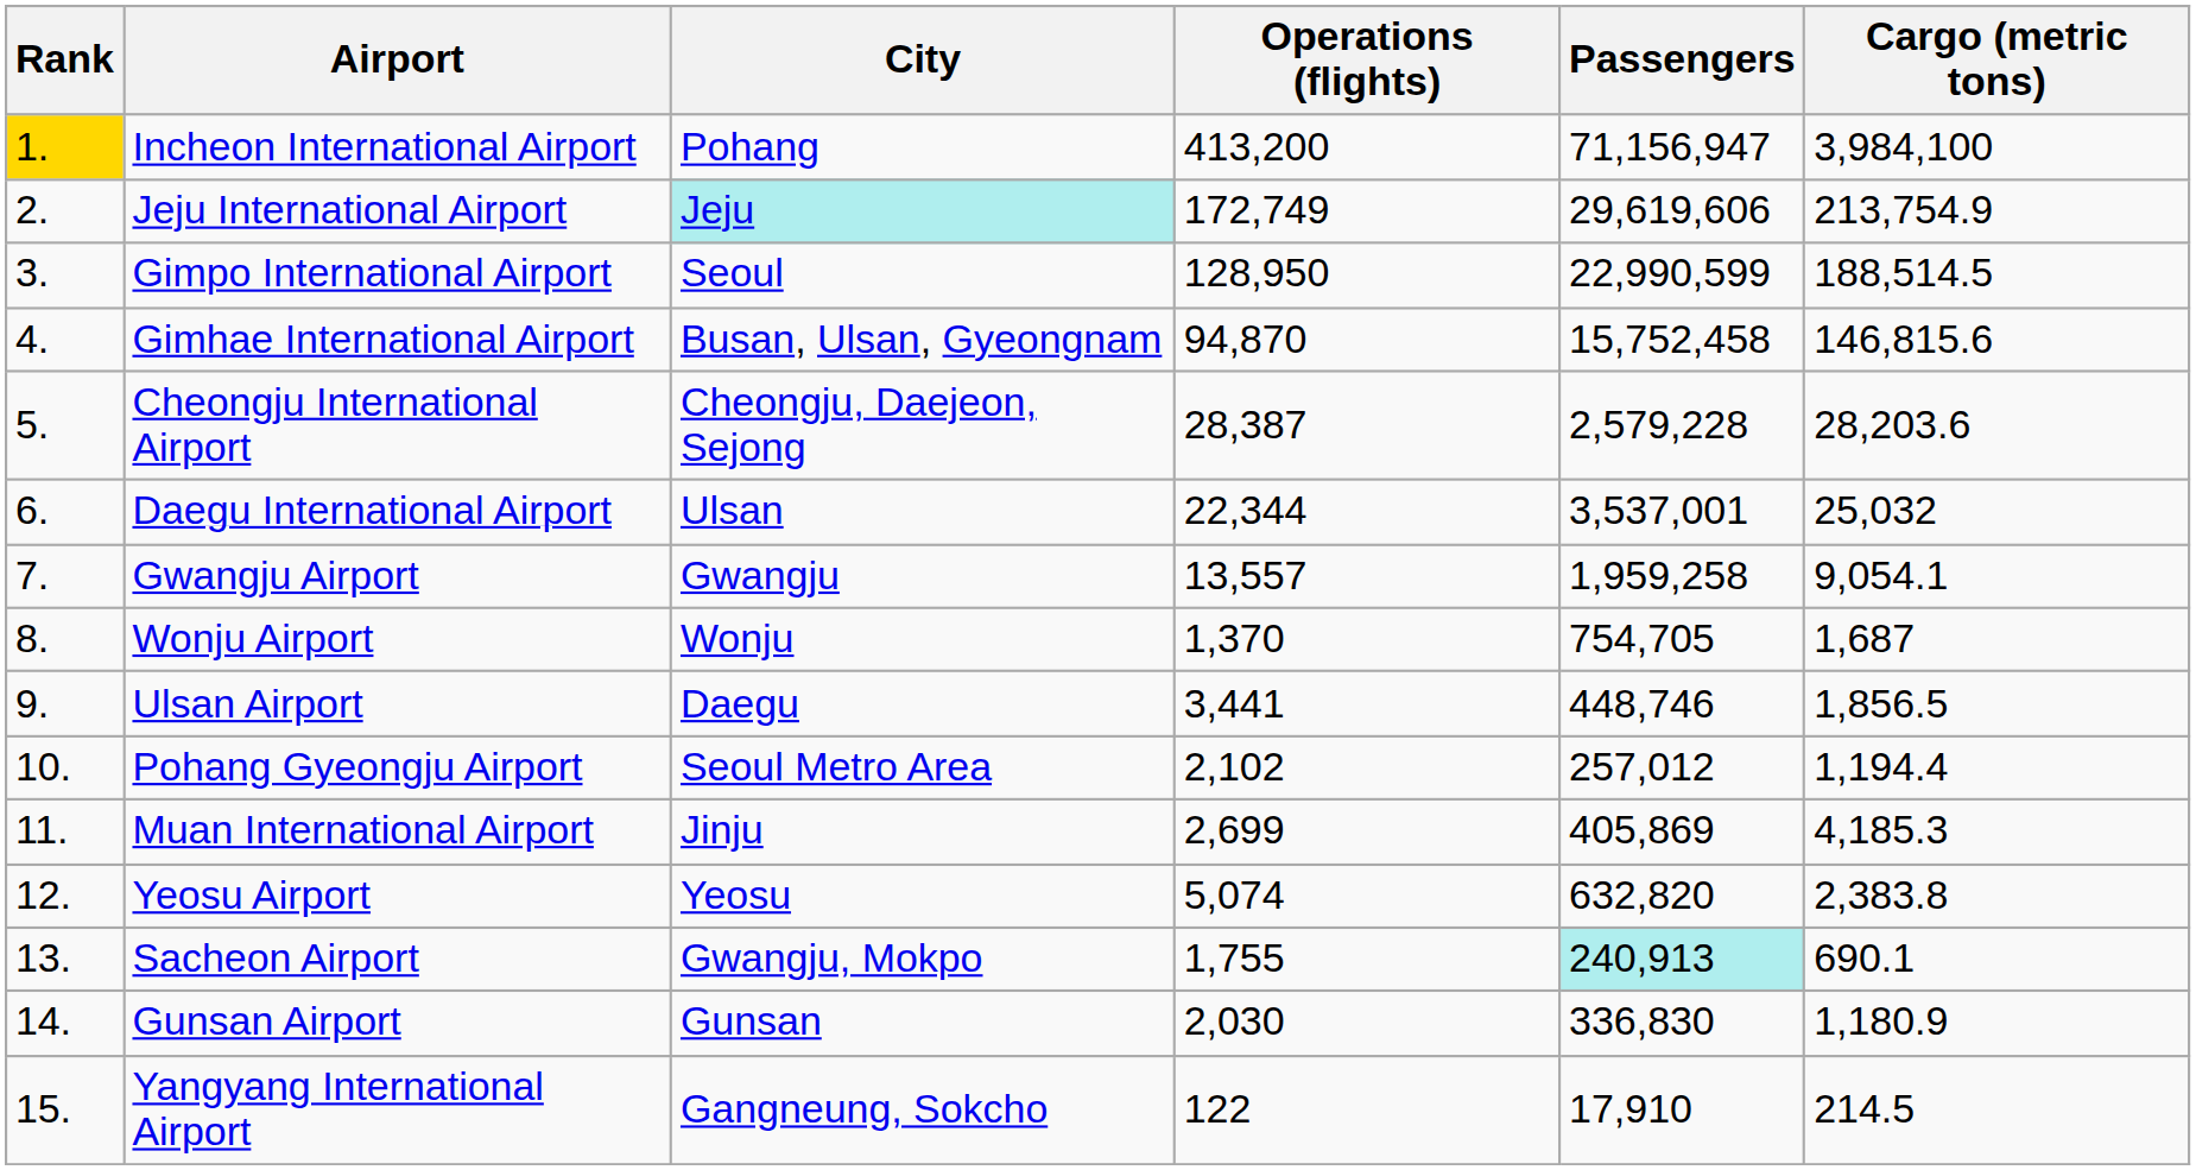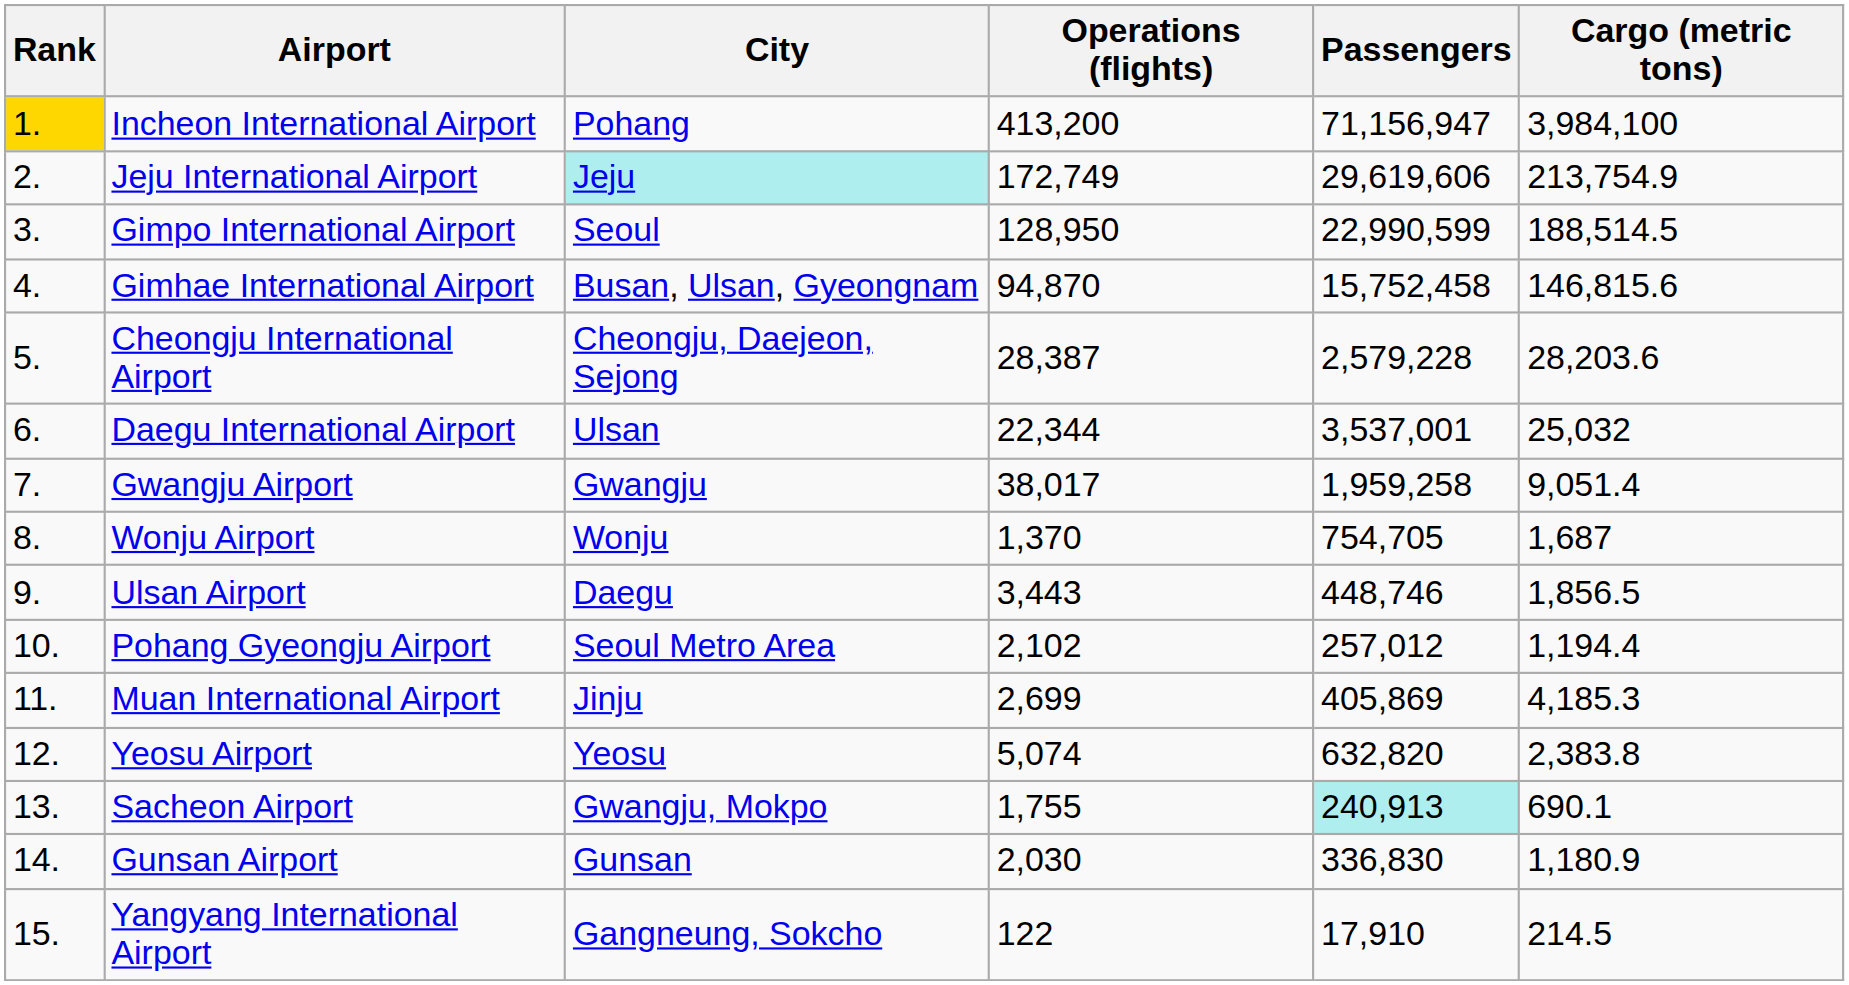Gwangju Airport | Operations (flights): 13,557 -> 38,017
Gwangju Airport | Cargo (metric tons): 9,054.1 -> 9,051.4
Ulsan Airport | Operations (flights): 3,441 -> 3,443
